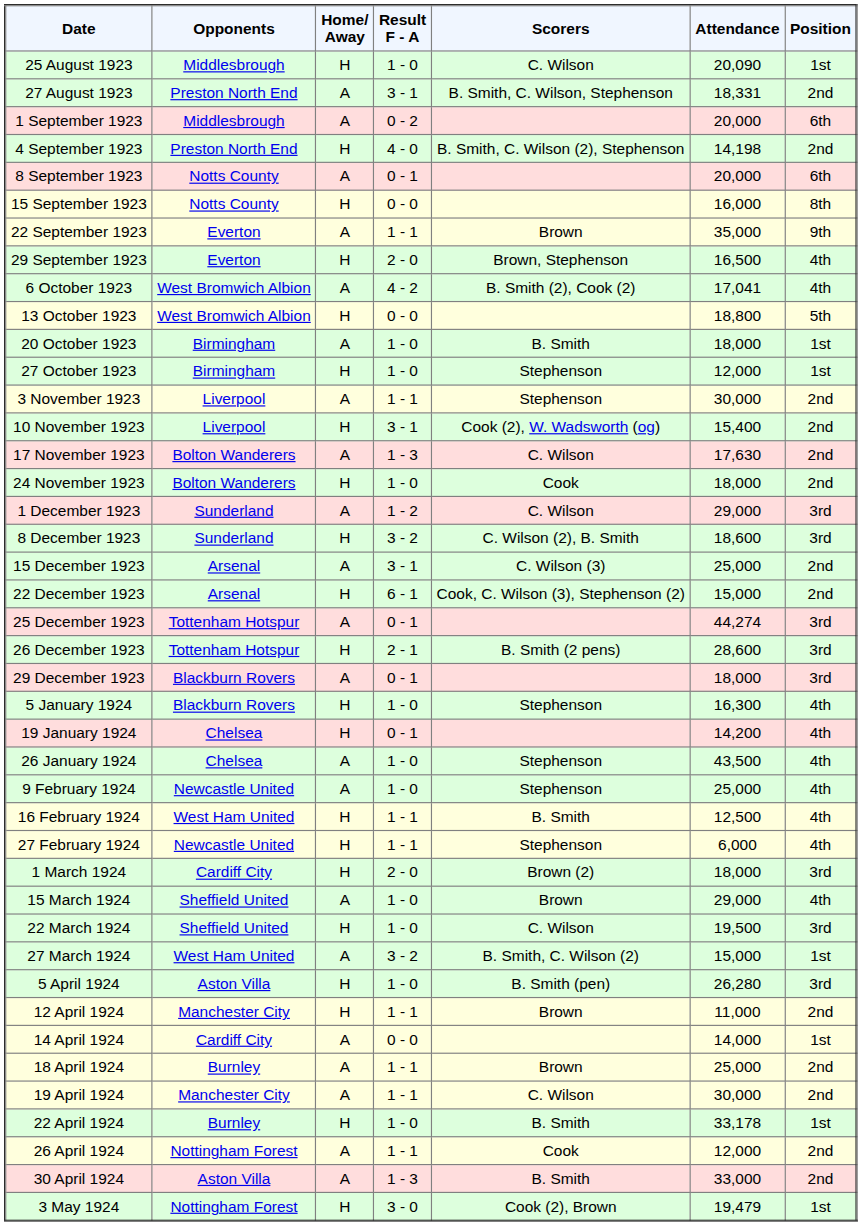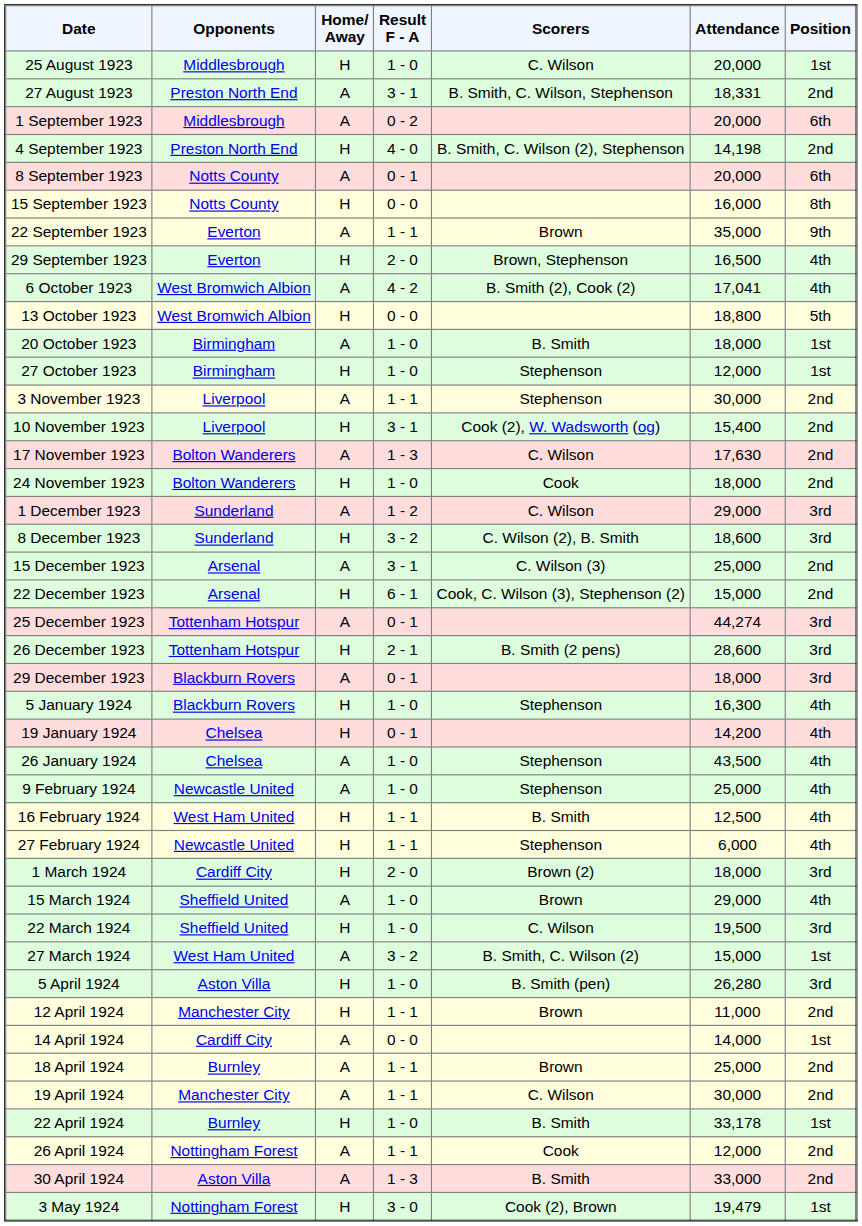25 August 1923 | Attendance: 20,090 -> 20,000
